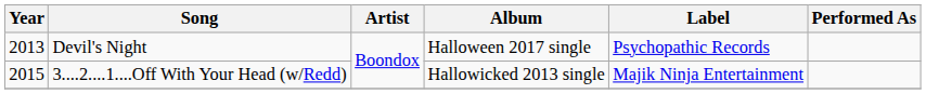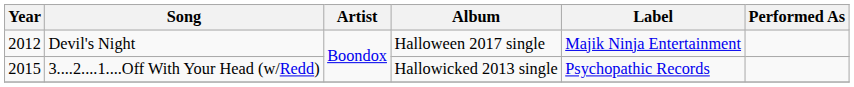Devil's Night | Year: 2013 -> 2012
Devil's Night | Label: Psychopathic Records -> Majik Ninja Entertainment
3....2....1....Off With Your Head (w/Redd) | Label: Majik Ninja Entertainment -> Psychopathic Records
